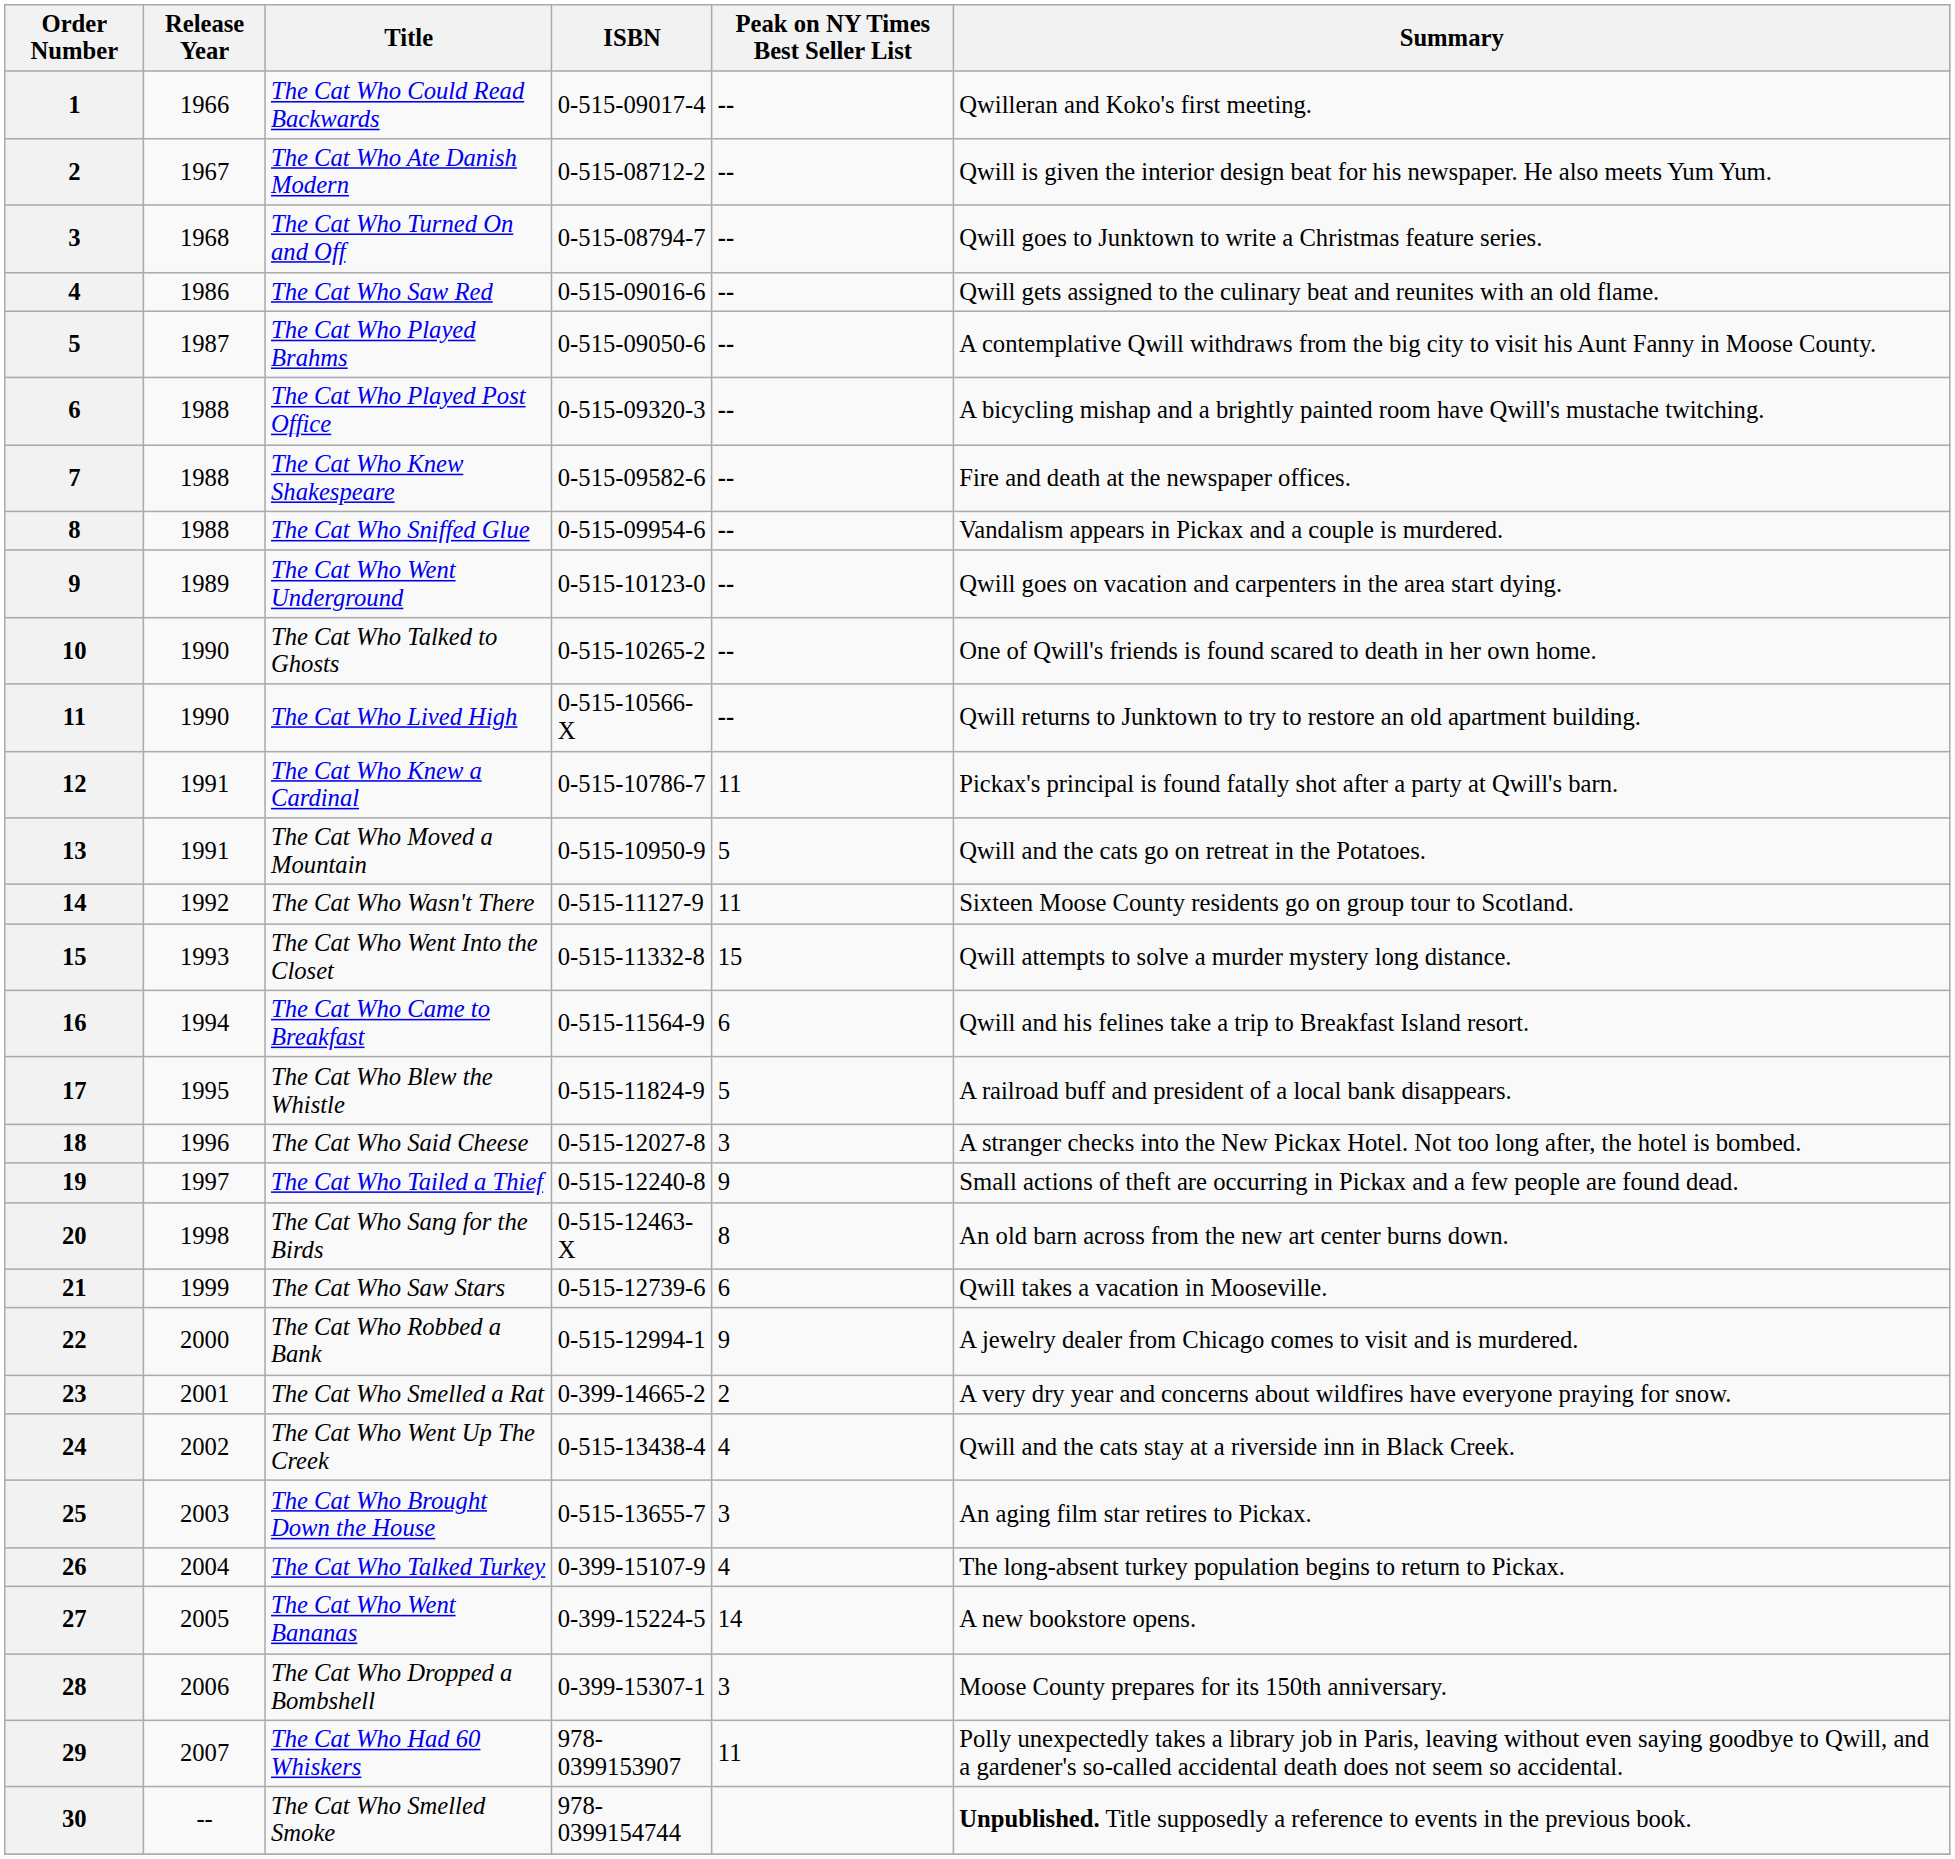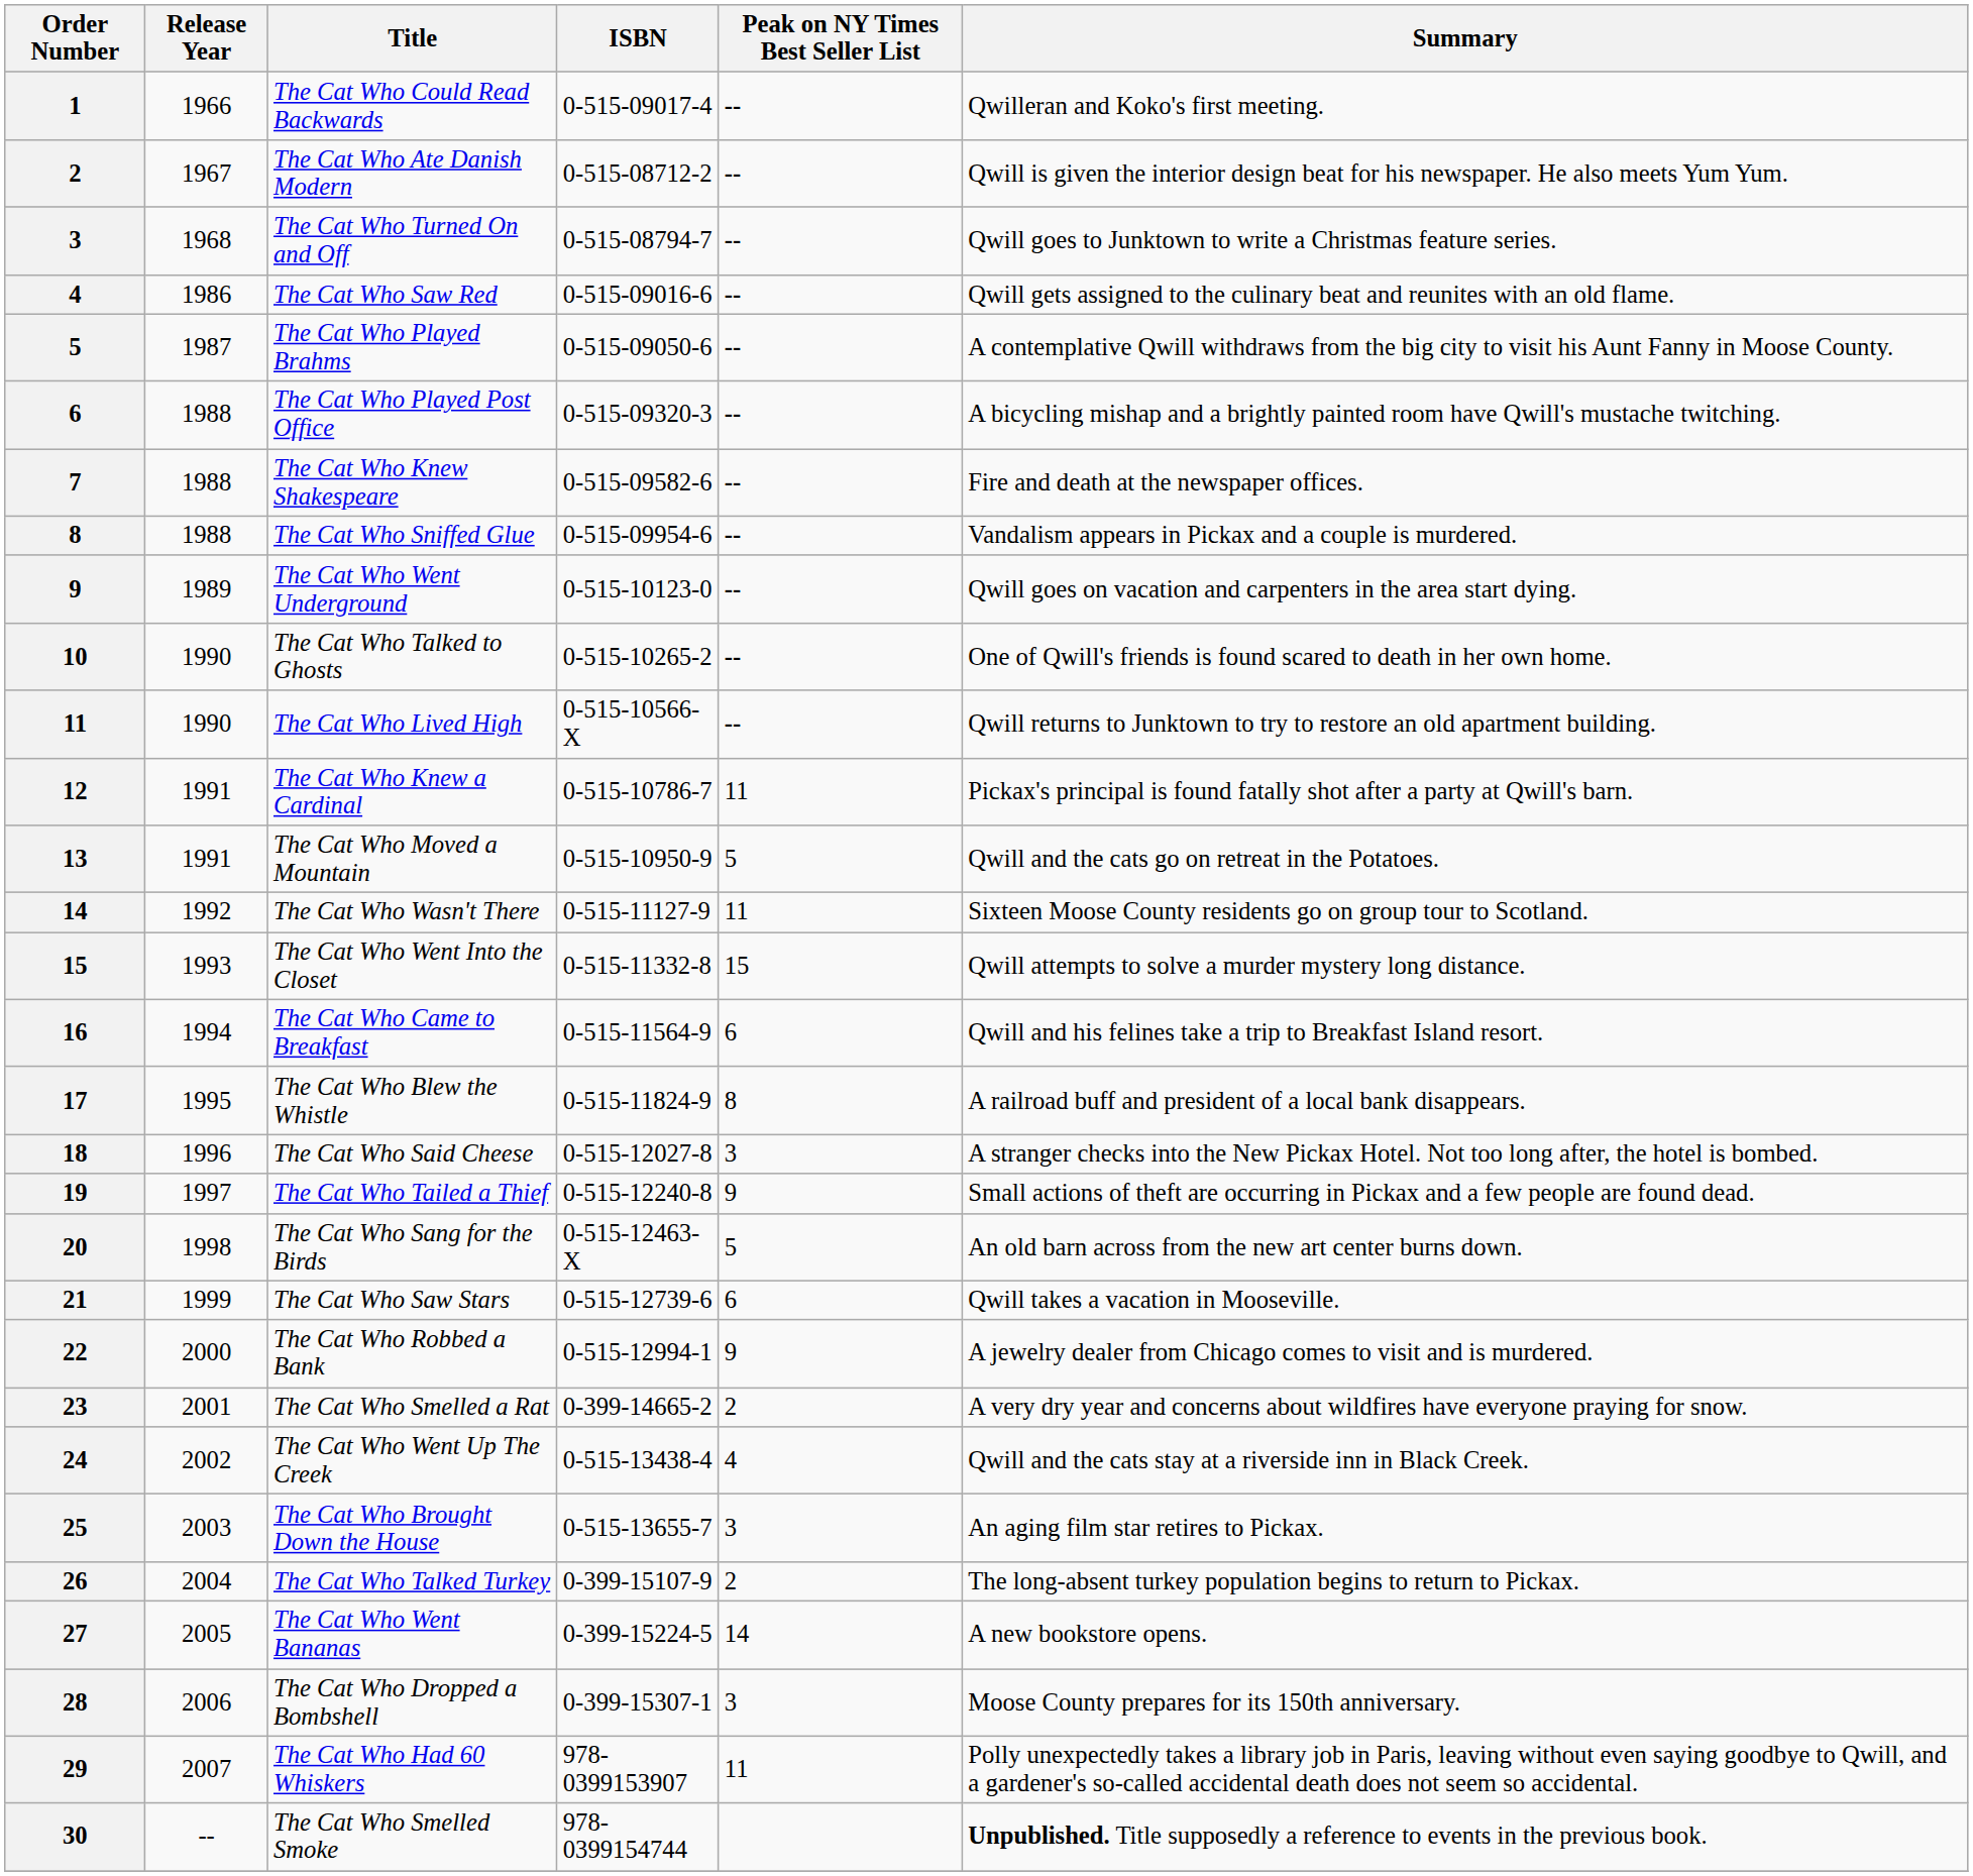The Cat Who Blew the Whistle | Peak on NY Times Best Seller List: 5 -> 8
The Cat Who Sang for the Birds | Peak on NY Times Best Seller List: 8 -> 5
The Cat Who Talked Turkey | Peak on NY Times Best Seller List: 4 -> 2
